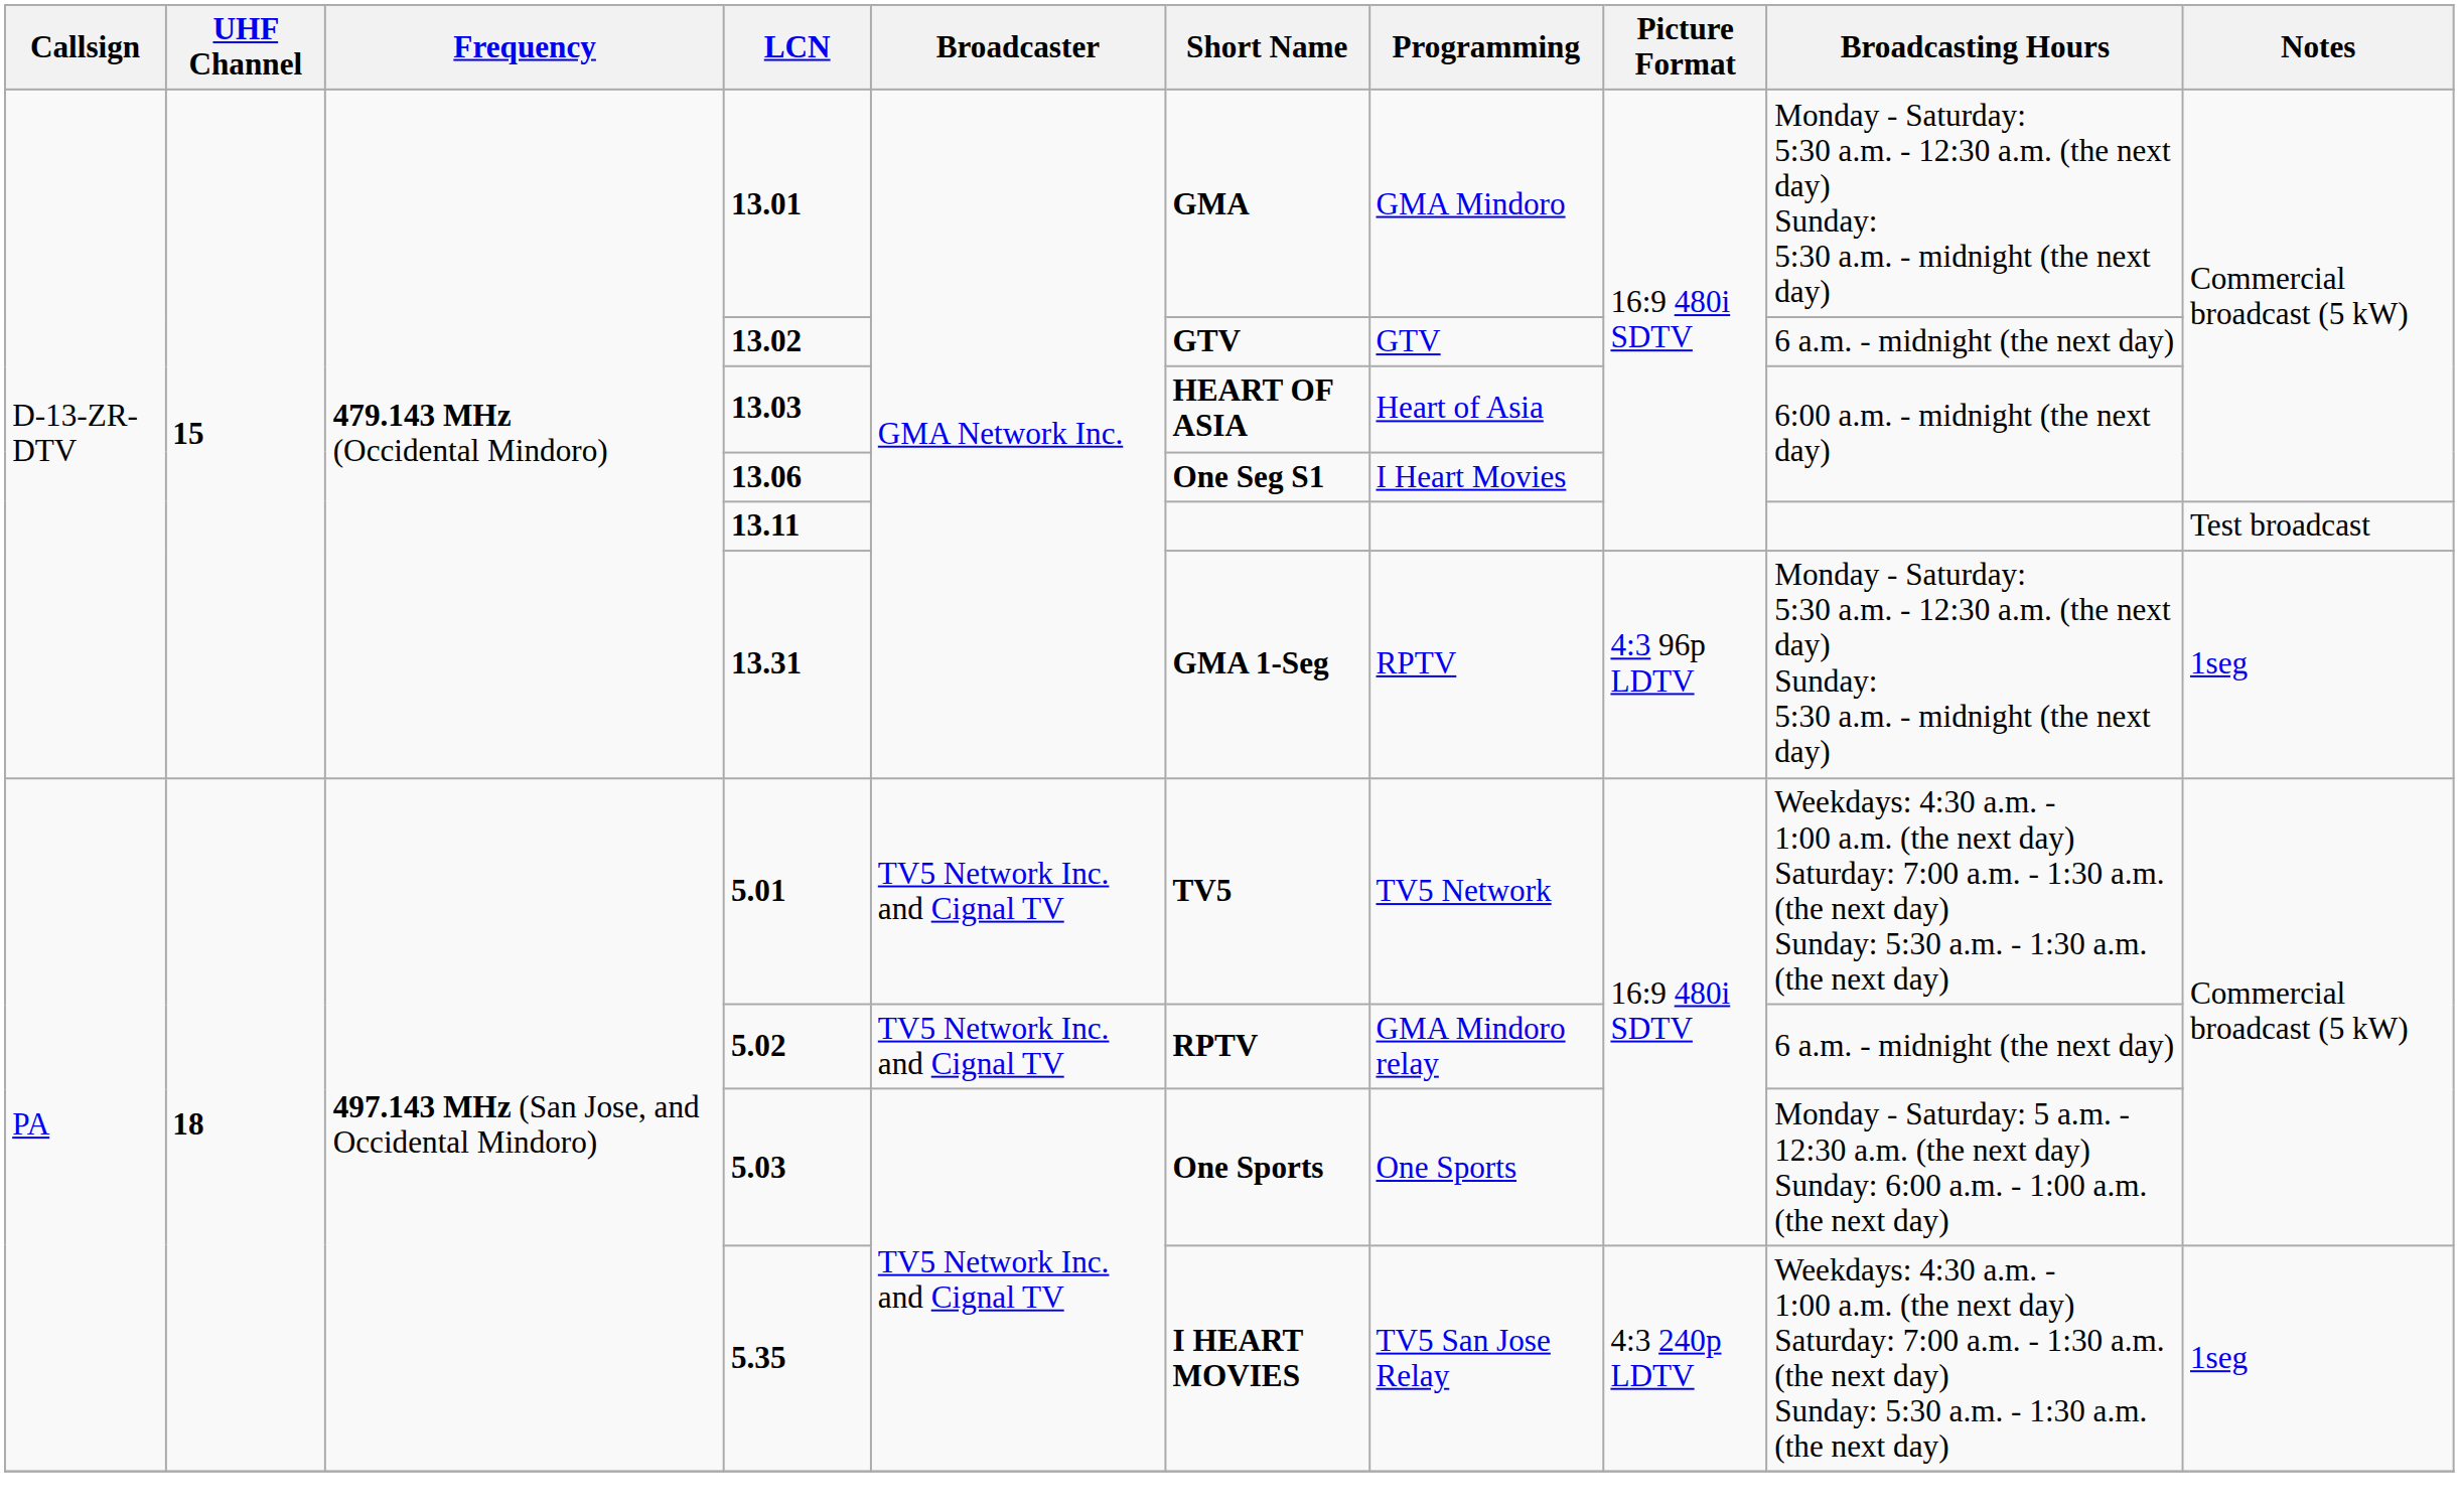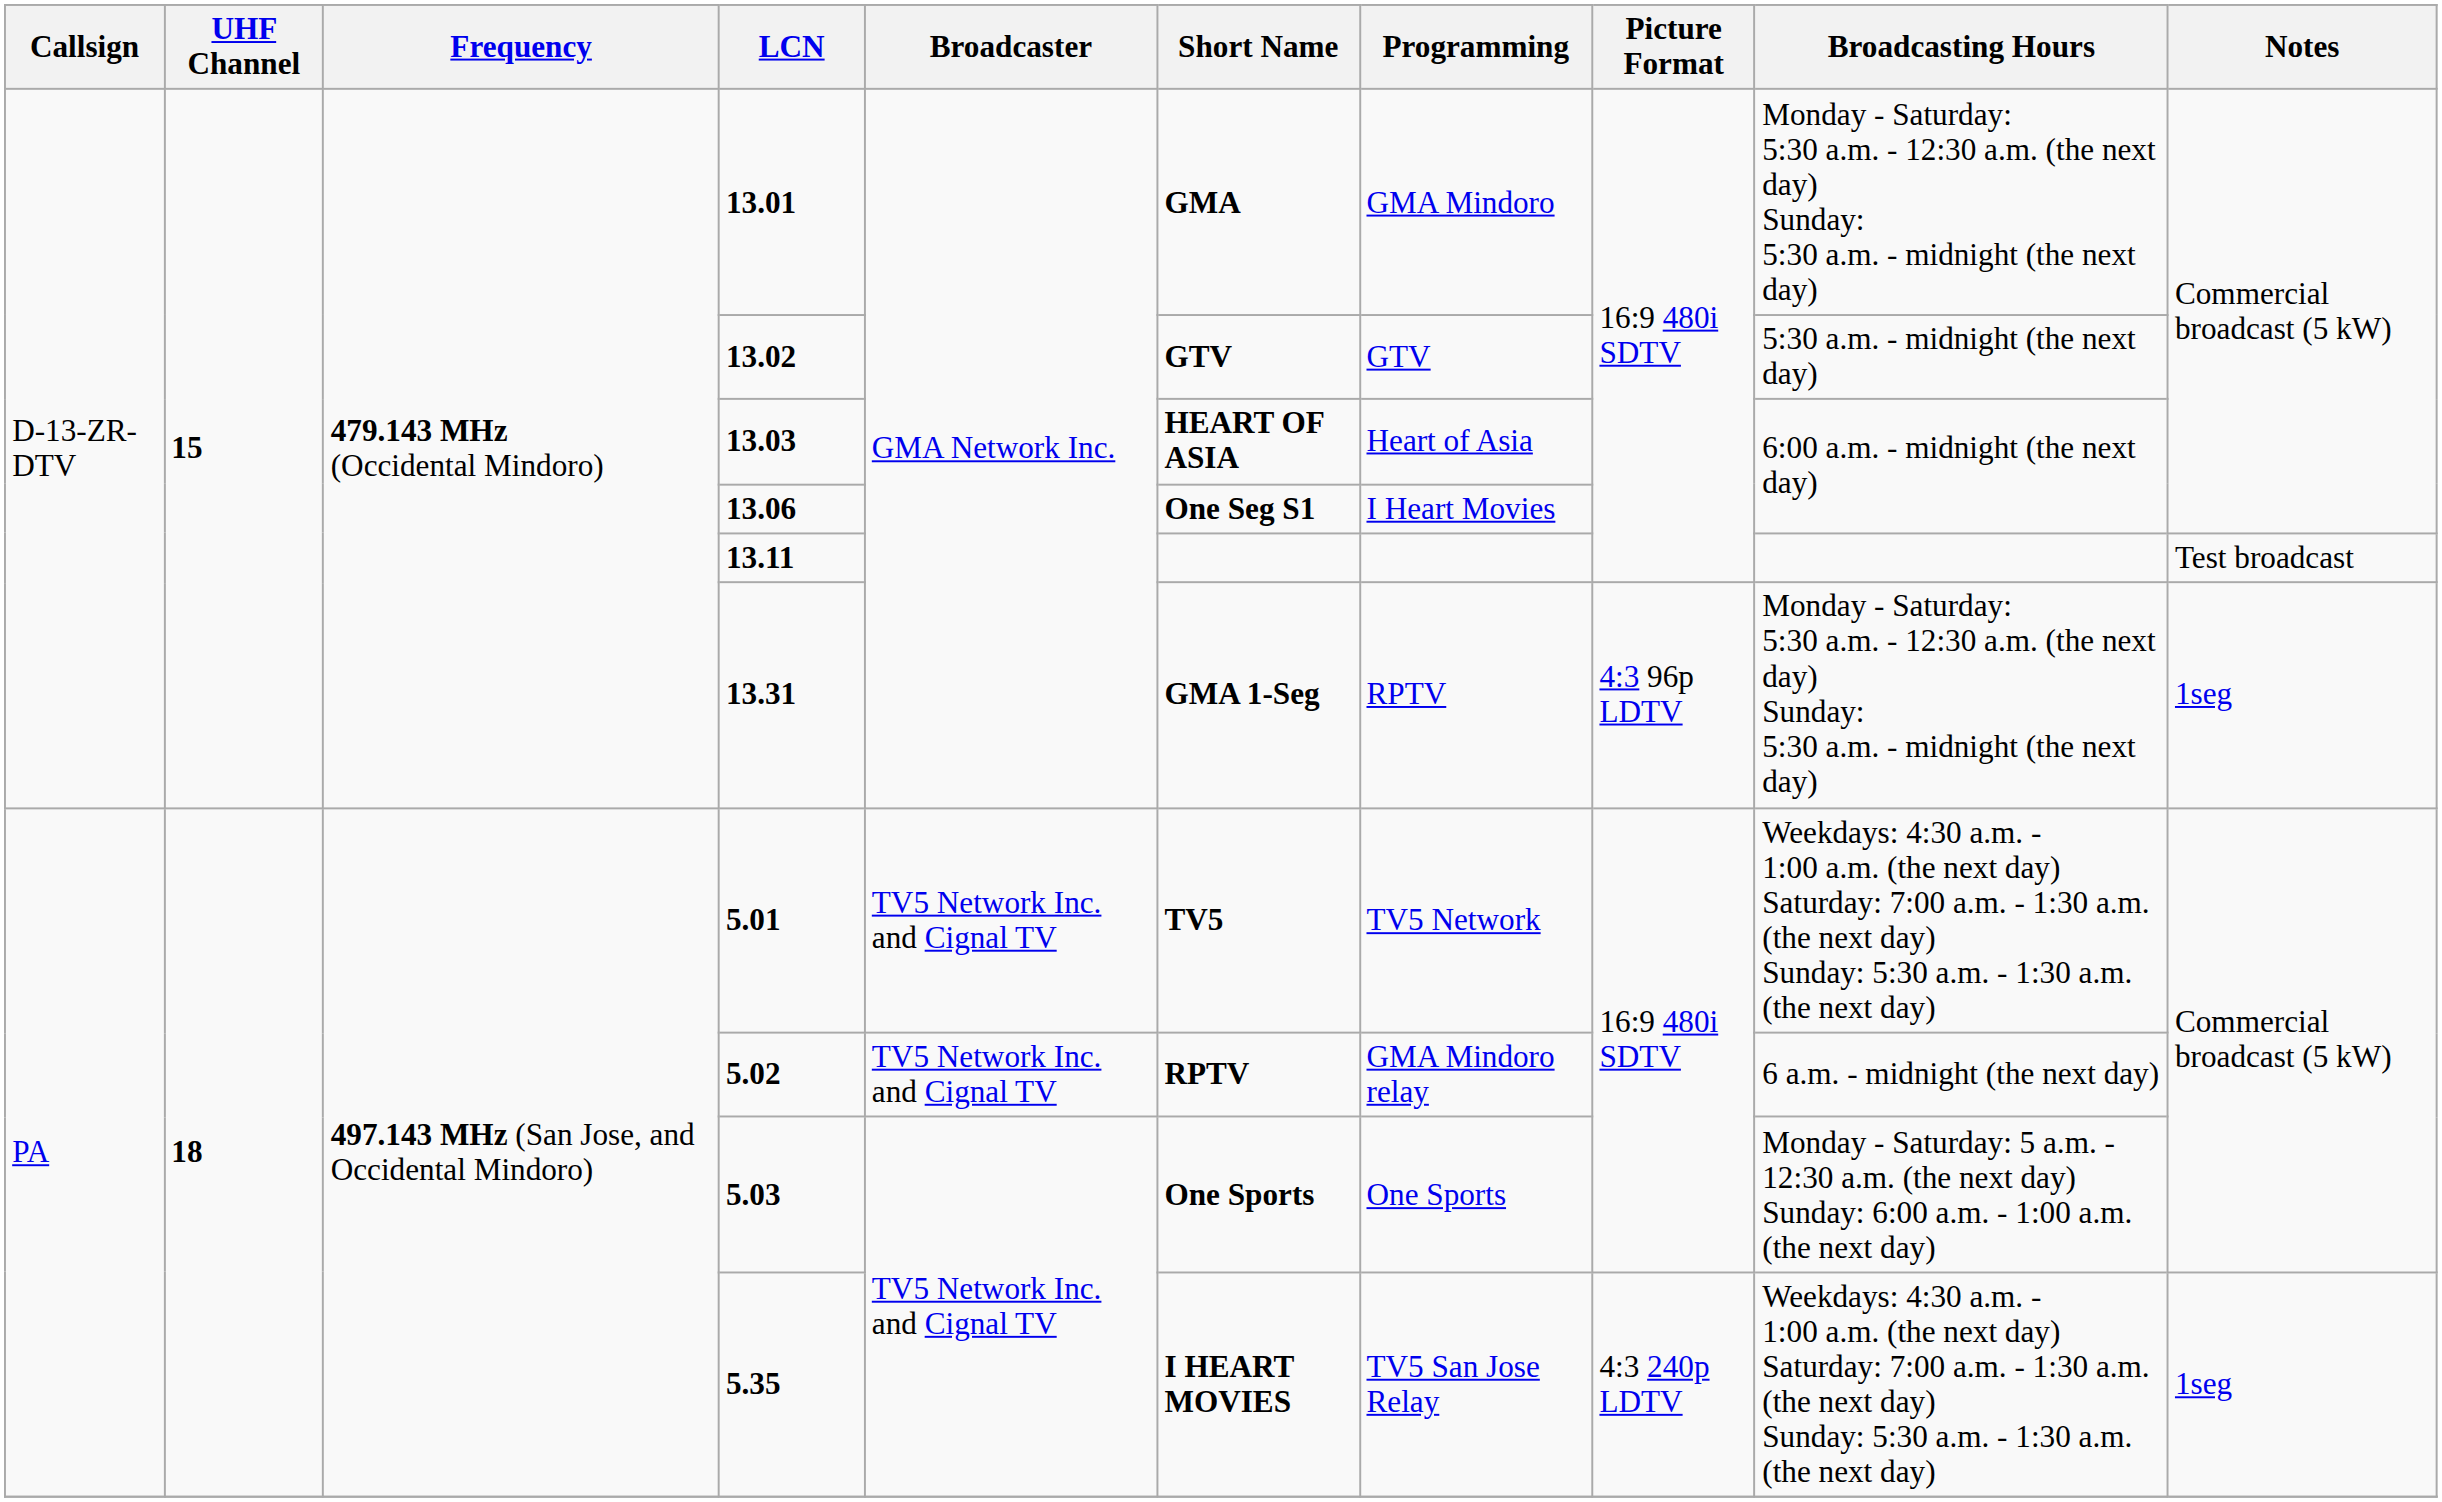13.02 | Broadcasting Hours: 6 a.m. - midnight (the next day) -> 5:30 a.m. - midnight (the next day)
